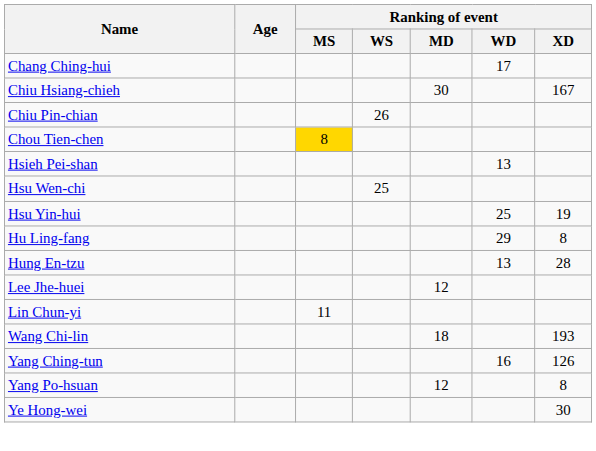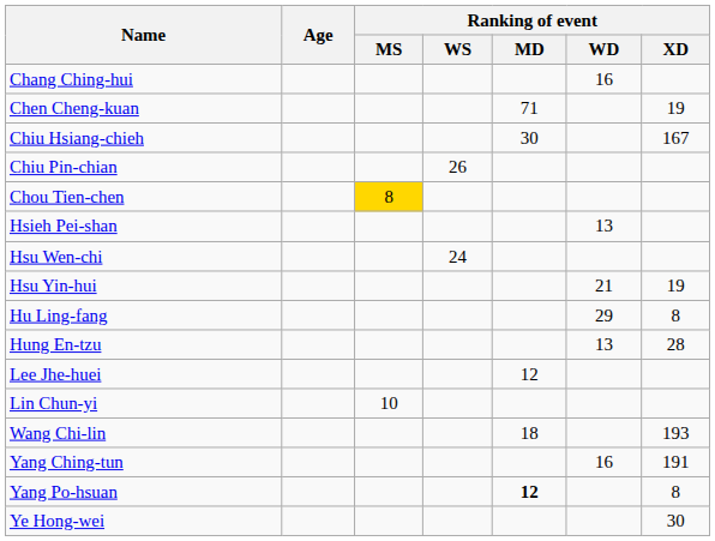Chang Ching-hui | Ranking of event / WD: 17 -> 16
+ row: Chen Cheng-kuan | 71 | 19
Hsu Wen-chi | Ranking of event / WS: 25 -> 24
Hsu Yin-hui | Ranking of event / WD: 25 -> 21
Lin Chun-yi | Ranking of event / MS: 11 -> 10
Yang Ching-tun | Ranking of event / XD: 126 -> 191
Yang Po-hsuan | Ranking of event / MD: normal -> bold
